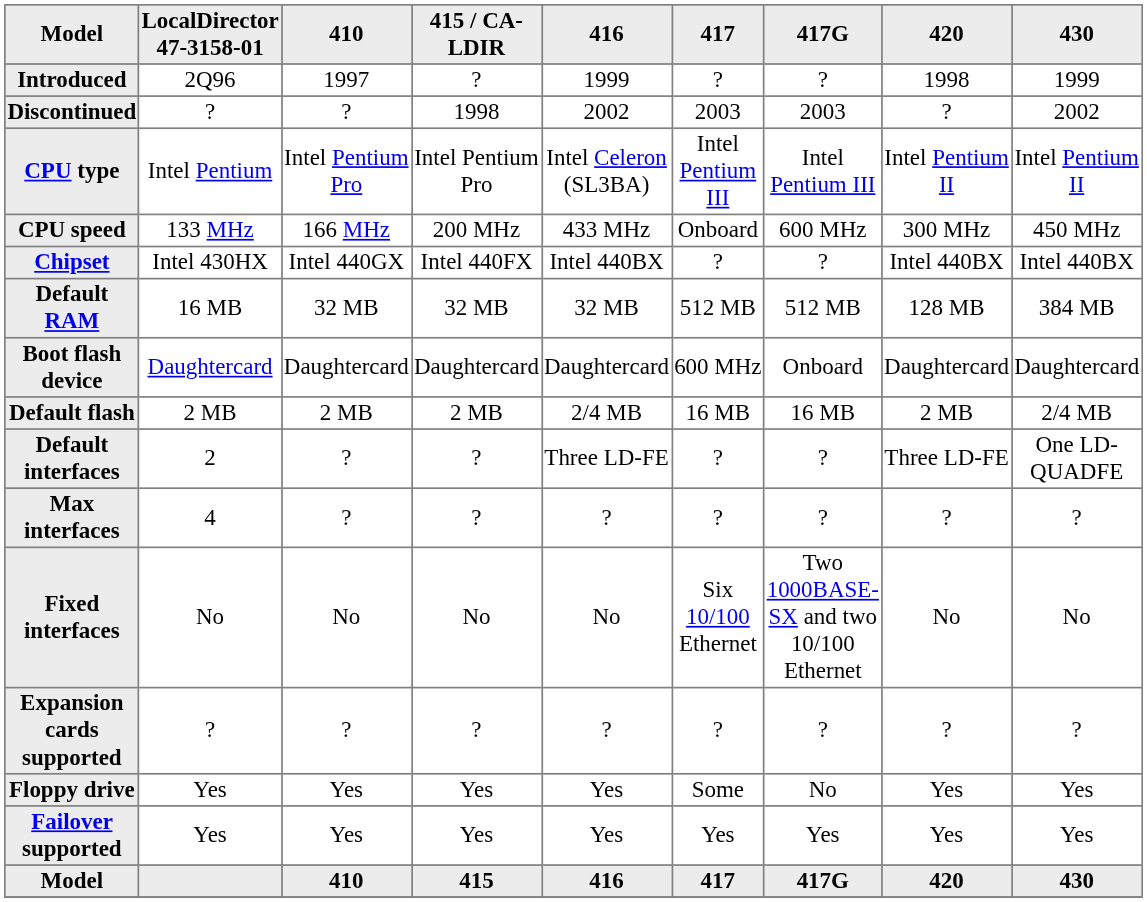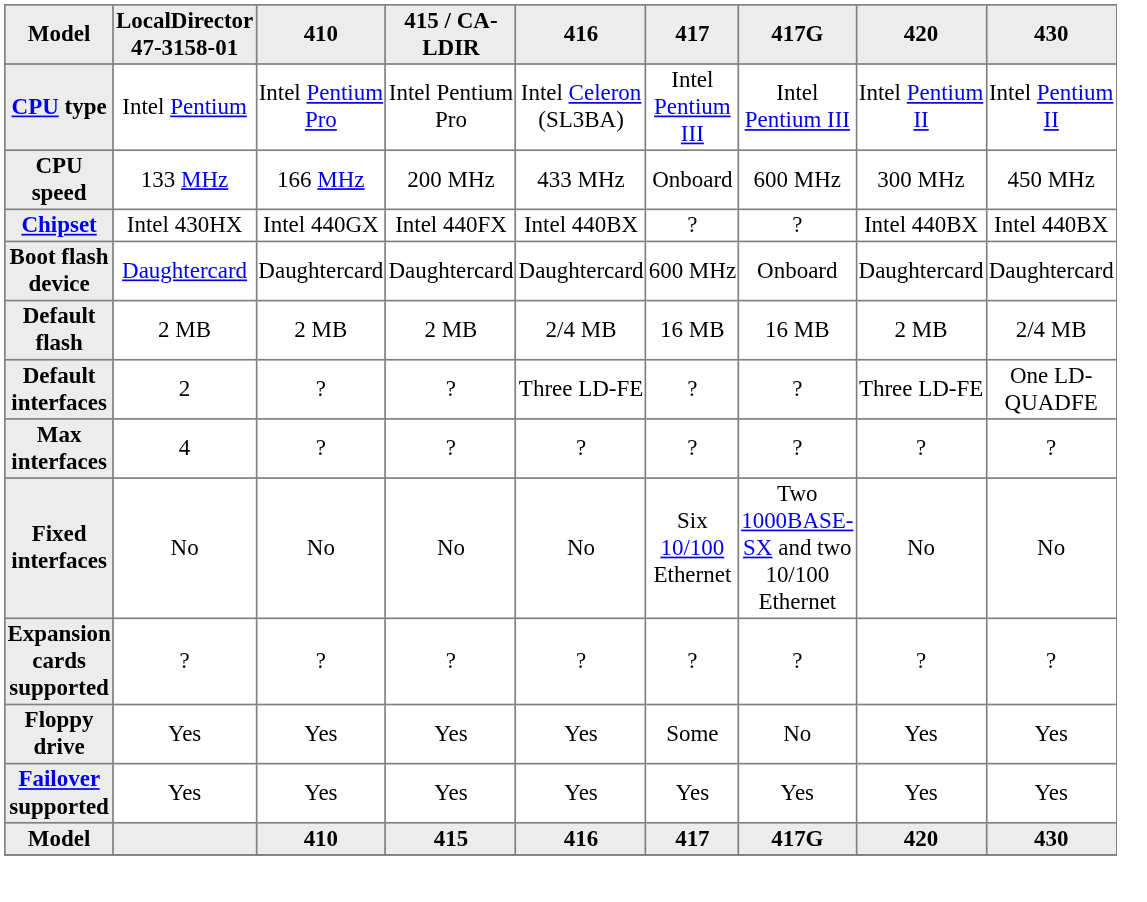- row: Introduced | 2Q96 | 1997 | ? | 1999 | ? | ? | 1998 | 1999
- row: Discontinued | ? | ? | 1998 | 2002 | 2003 | 2003 | ? | 2002
- row: Default RAM | 16 MB | 32 MB | 32 MB | 32 MB | 512 MB | 512 MB | 128 MB | 384 MB
